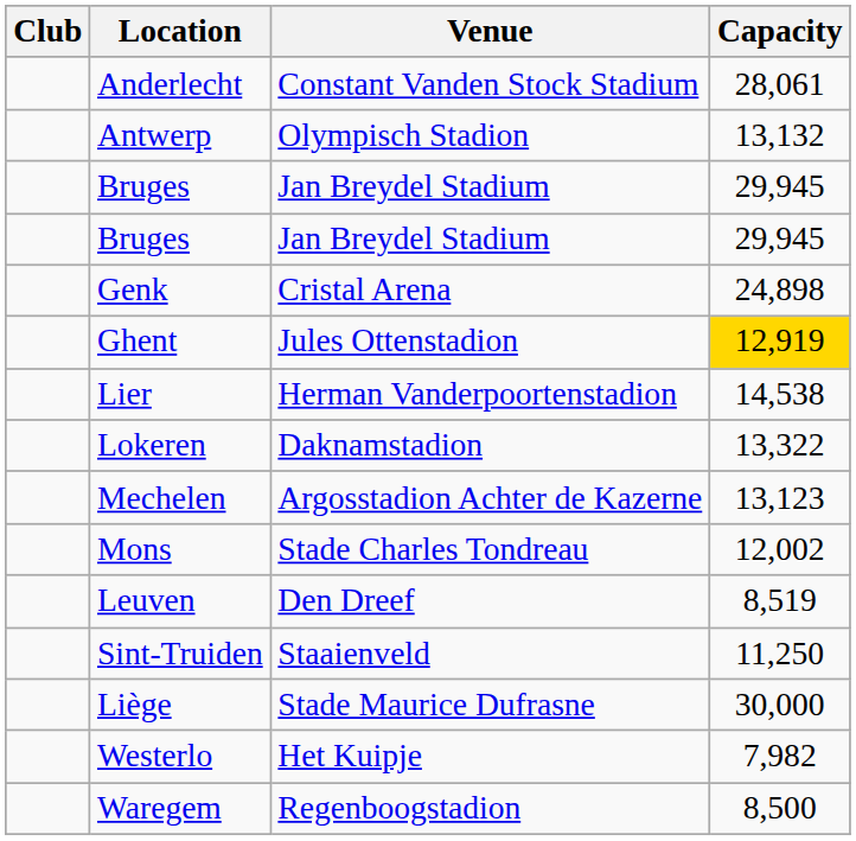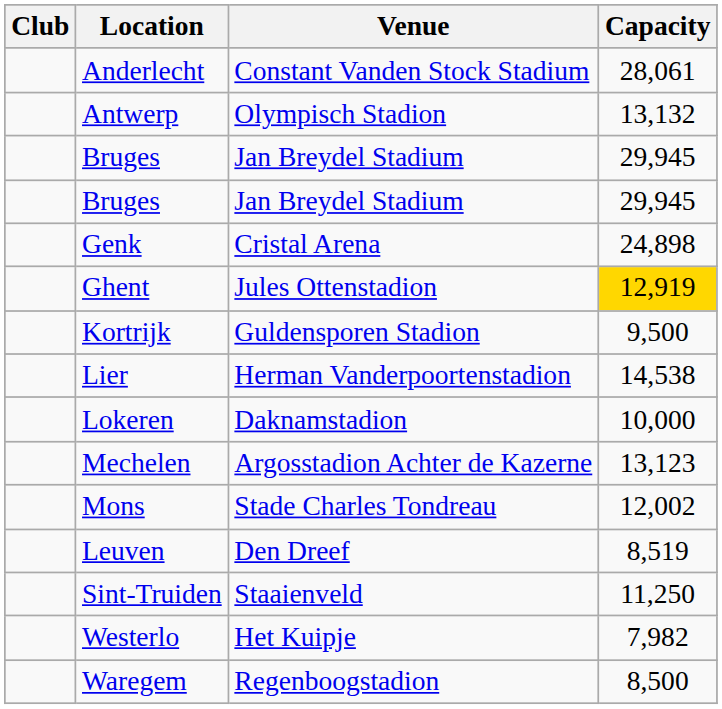+ row: Kortrijk | Guldensporen Stadion | 9,500
Lokeren | Capacity: 13,322 -> 10,000
- row: Liège | Stade Maurice Dufrasne | 30,000
